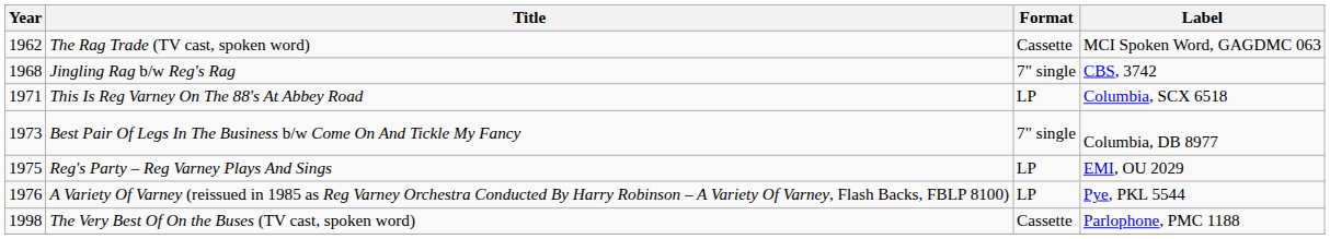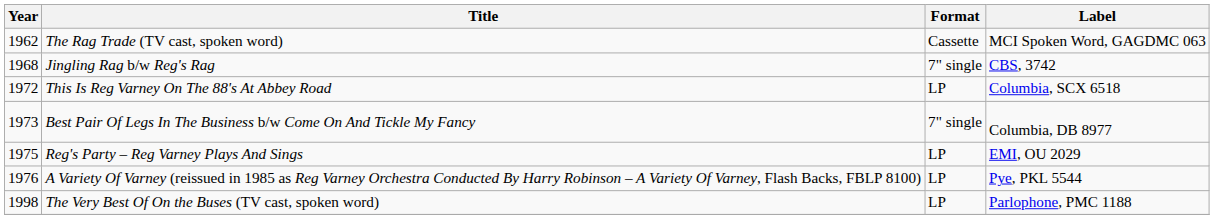This Is Reg Varney On The 88's At Abbey Road | Year: 1971 -> 1972
The Very Best Of On the Buses (TV cast, spoken word) | Format: Cassette -> LP
